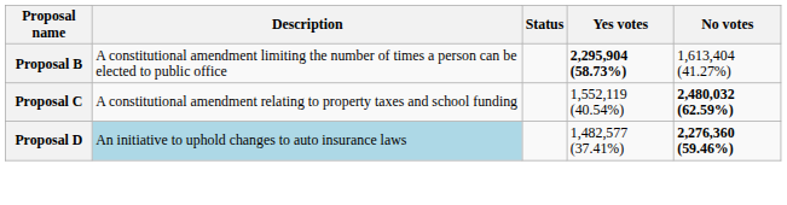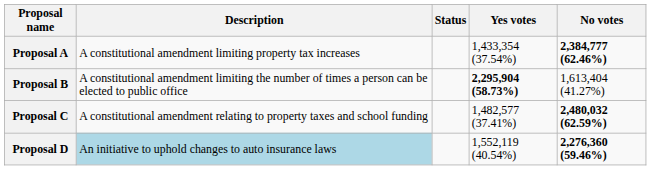+ row: Proposal A | A constitutional amendment limiting property tax increases | 1,433,354 (37.54%) | 2,384,777 (62.46%)
Proposal C | Yes votes: 1,552,119 (40.54%) -> 1,482,577 (37.41%)
Proposal D | Yes votes: 1,482,577 (37.41%) -> 1,552,119 (40.54%)
